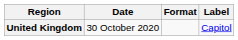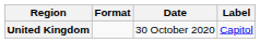columns swapped: Date <-> Format
